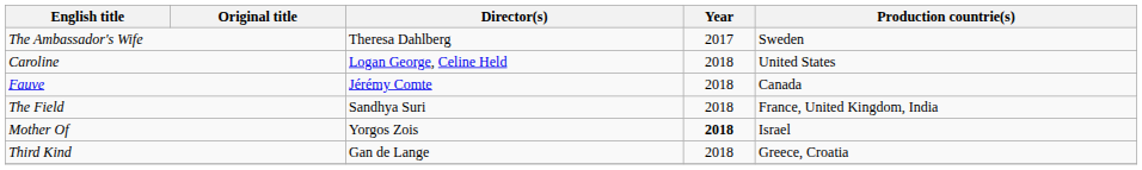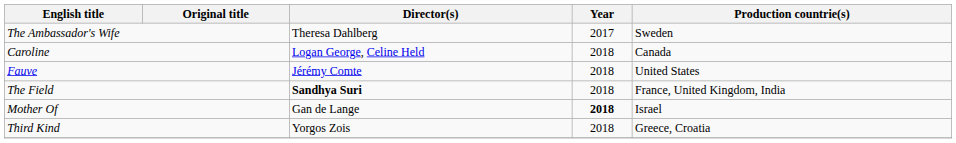Caroline | Production countrie(s): United States -> Canada
Fauve | Production countrie(s): Canada -> United States
The Field | Director(s): normal -> bold
Mother Of | Director(s): Yorgos Zois -> Gan de Lange
Third Kind | Director(s): Gan de Lange -> Yorgos Zois
